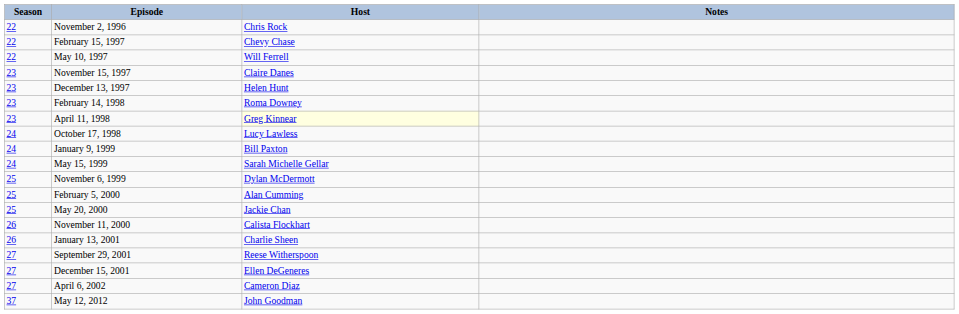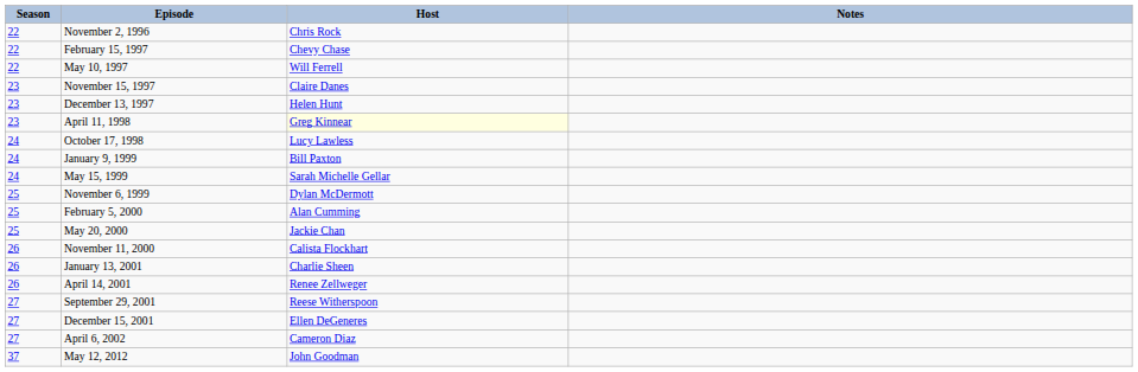- row: 23 | February 14, 1998 | Roma Downey
+ row: 26 | April 14, 2001 | Renee Zellweger
